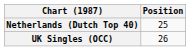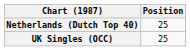UK Singles (OCC) | Position: 26 -> 25
